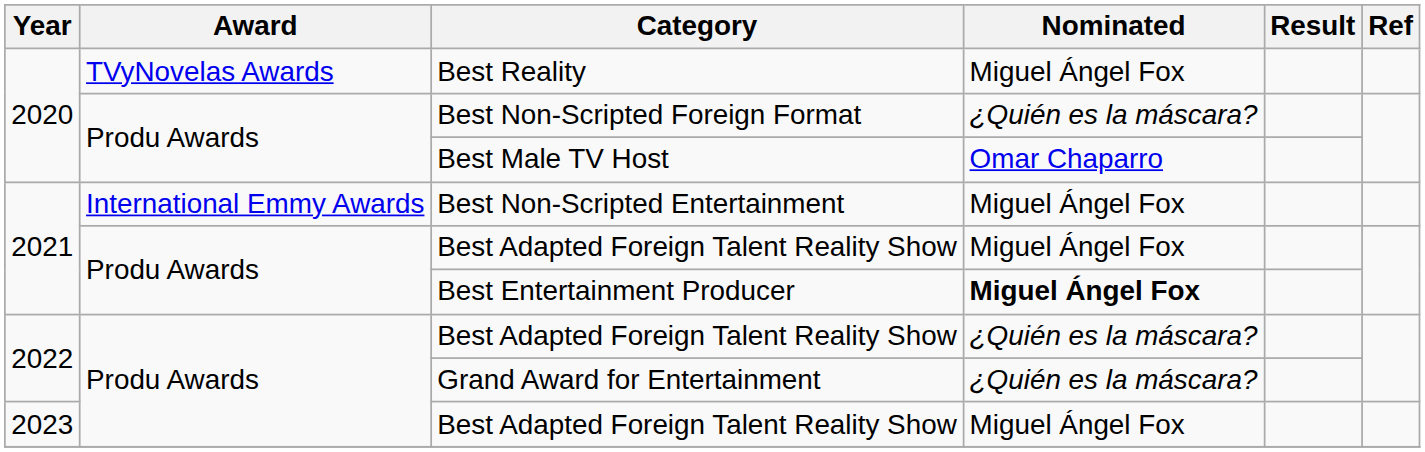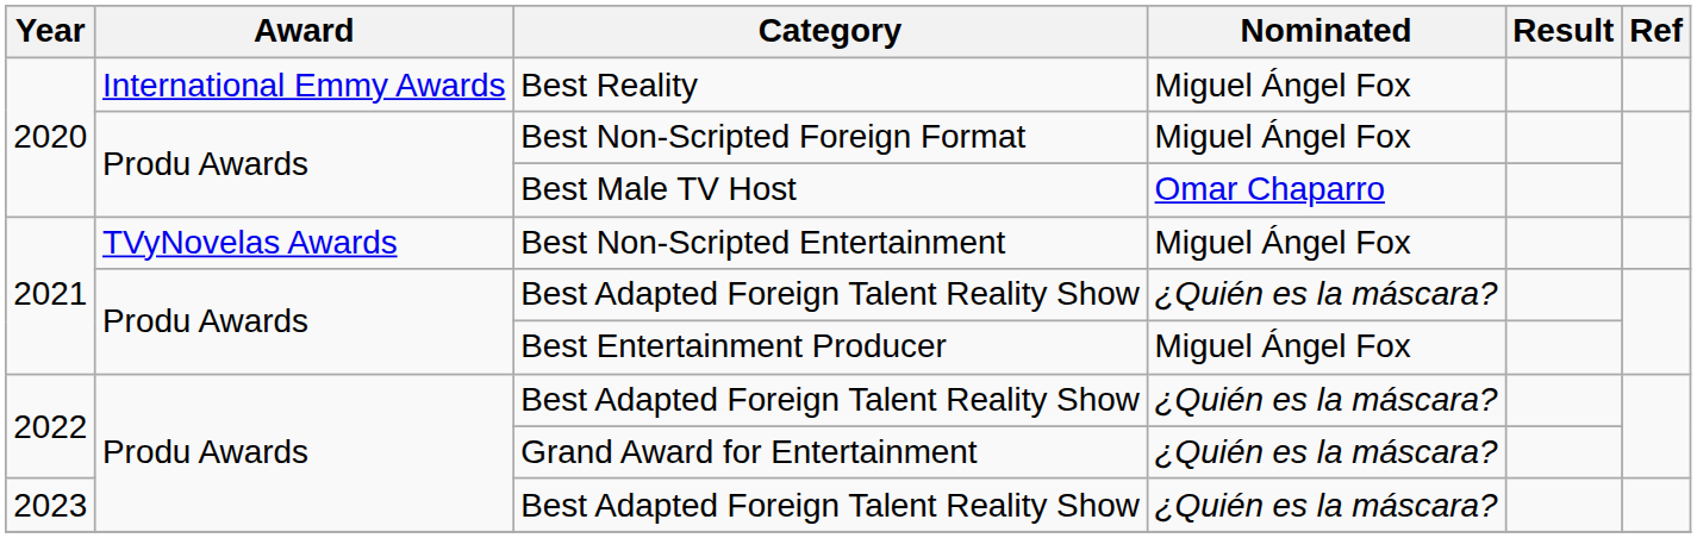Best Reality | Award: TVyNovelas Awards -> International Emmy Awards
Best Non-Scripted Foreign Format | Nominated: ¿Quién es la máscara? -> Miguel Ángel Fox
Best Non-Scripted Entertainment | Award: International Emmy Awards -> TVyNovelas Awards
2021 / Best Adapted Foreign Talent Reality Show | Nominated: Miguel Ángel Fox -> ¿Quién es la máscara?
Best Entertainment Producer | Nominated: bold -> normal
2023 / Best Adapted Foreign Talent Reality Show | Nominated: Miguel Ángel Fox -> ¿Quién es la máscara?
